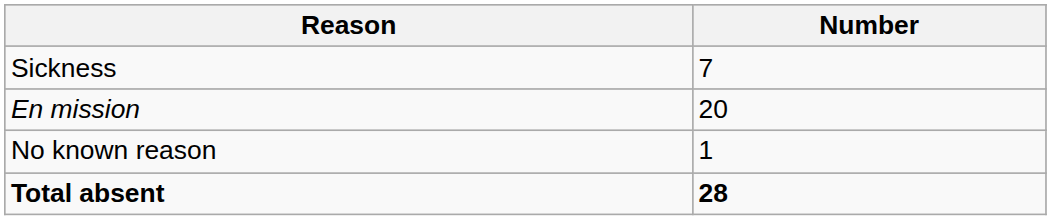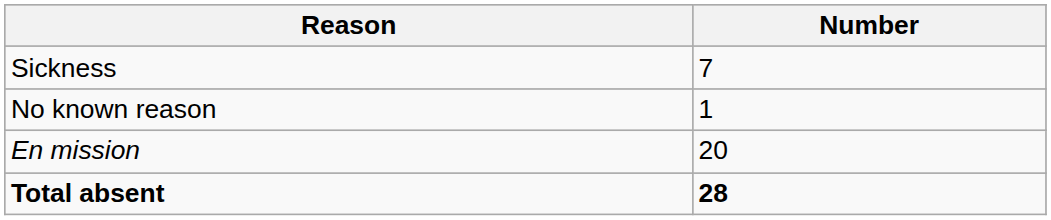rows swapped: No known reason <-> En mission
